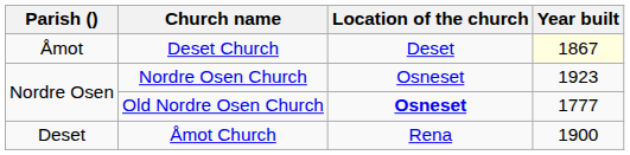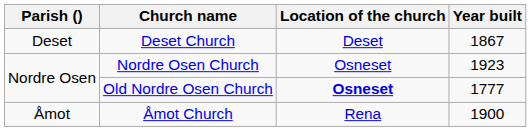Deset Church | Parish (): Åmot -> Deset
Deset Church | Year built: lightyellow background -> no background
Åmot Church | Parish (): Deset -> Åmot
